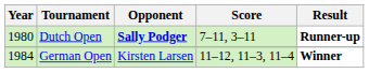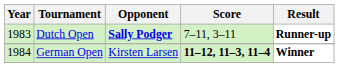Dutch Open | Year: 1980 -> 1983
German Open | Score: normal -> bold
